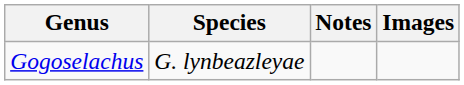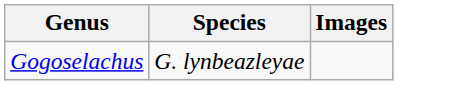- column: Notes
